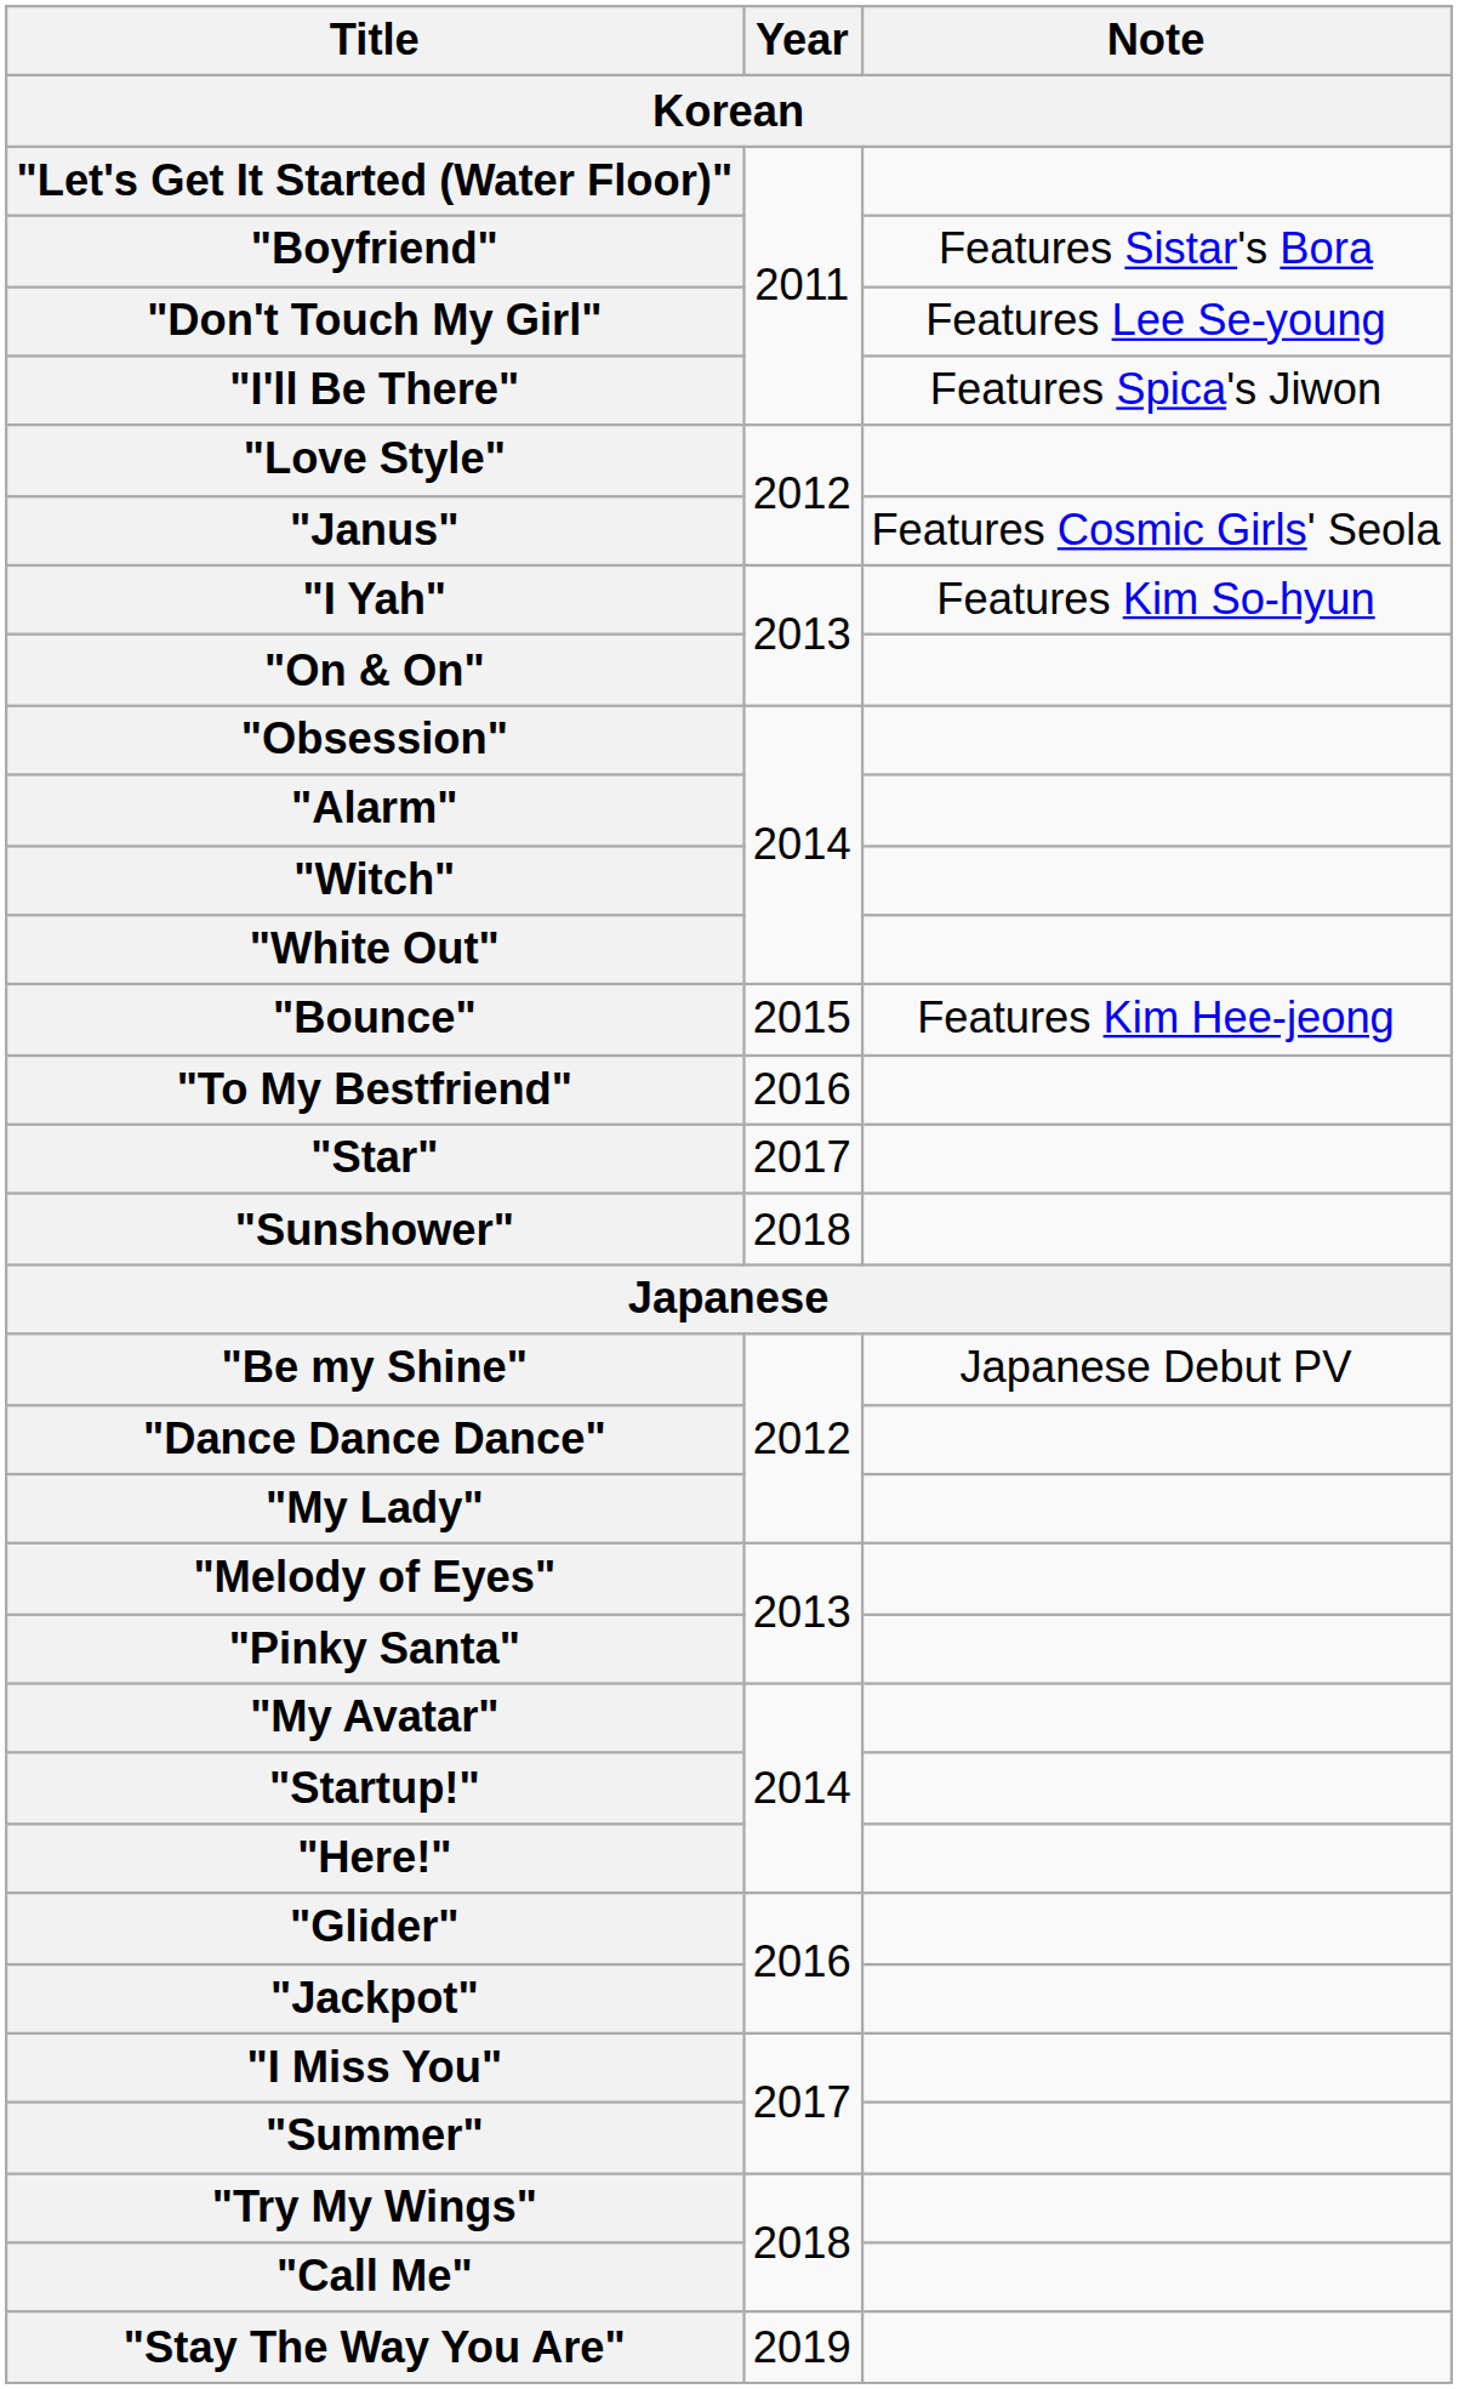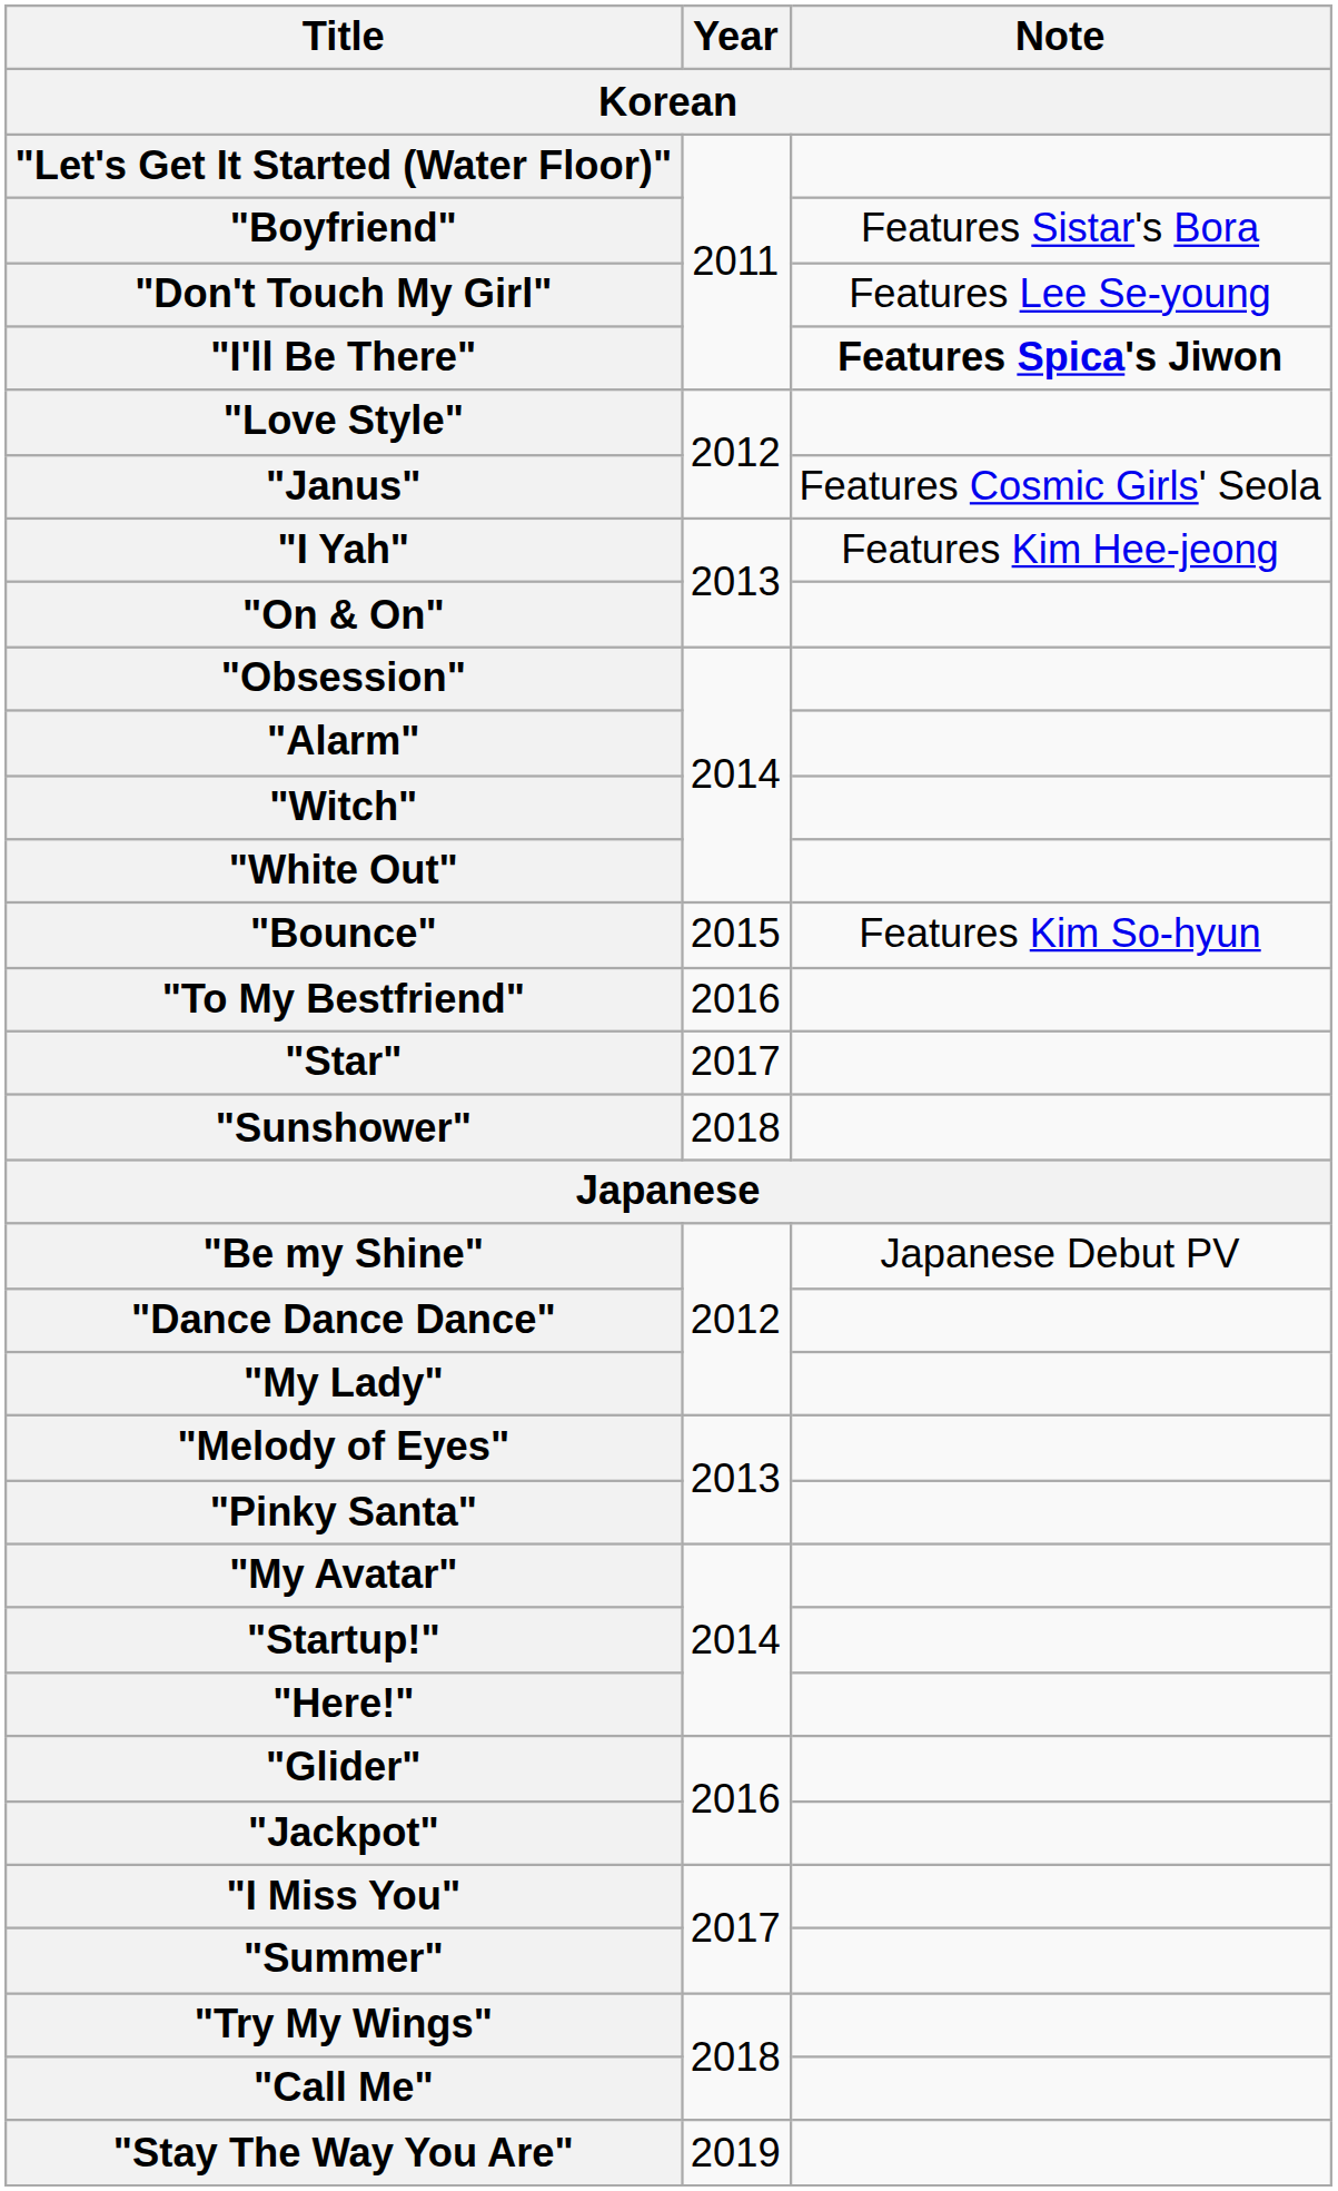"I'll Be There" | Note: normal -> bold
"I Yah" | Note: Features Kim So-hyun -> Features Kim Hee-jeong
"Bounce" | Note: Features Kim Hee-jeong -> Features Kim So-hyun
